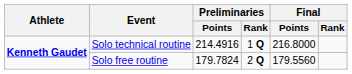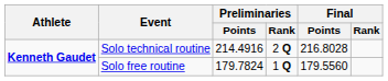Solo technical routine | Preliminaries / Rank: 1 Q -> 2 Q
Solo technical routine | Final / Points: 216.8000 -> 216.8028
Solo free routine | Preliminaries / Rank: 2 Q -> 1 Q
